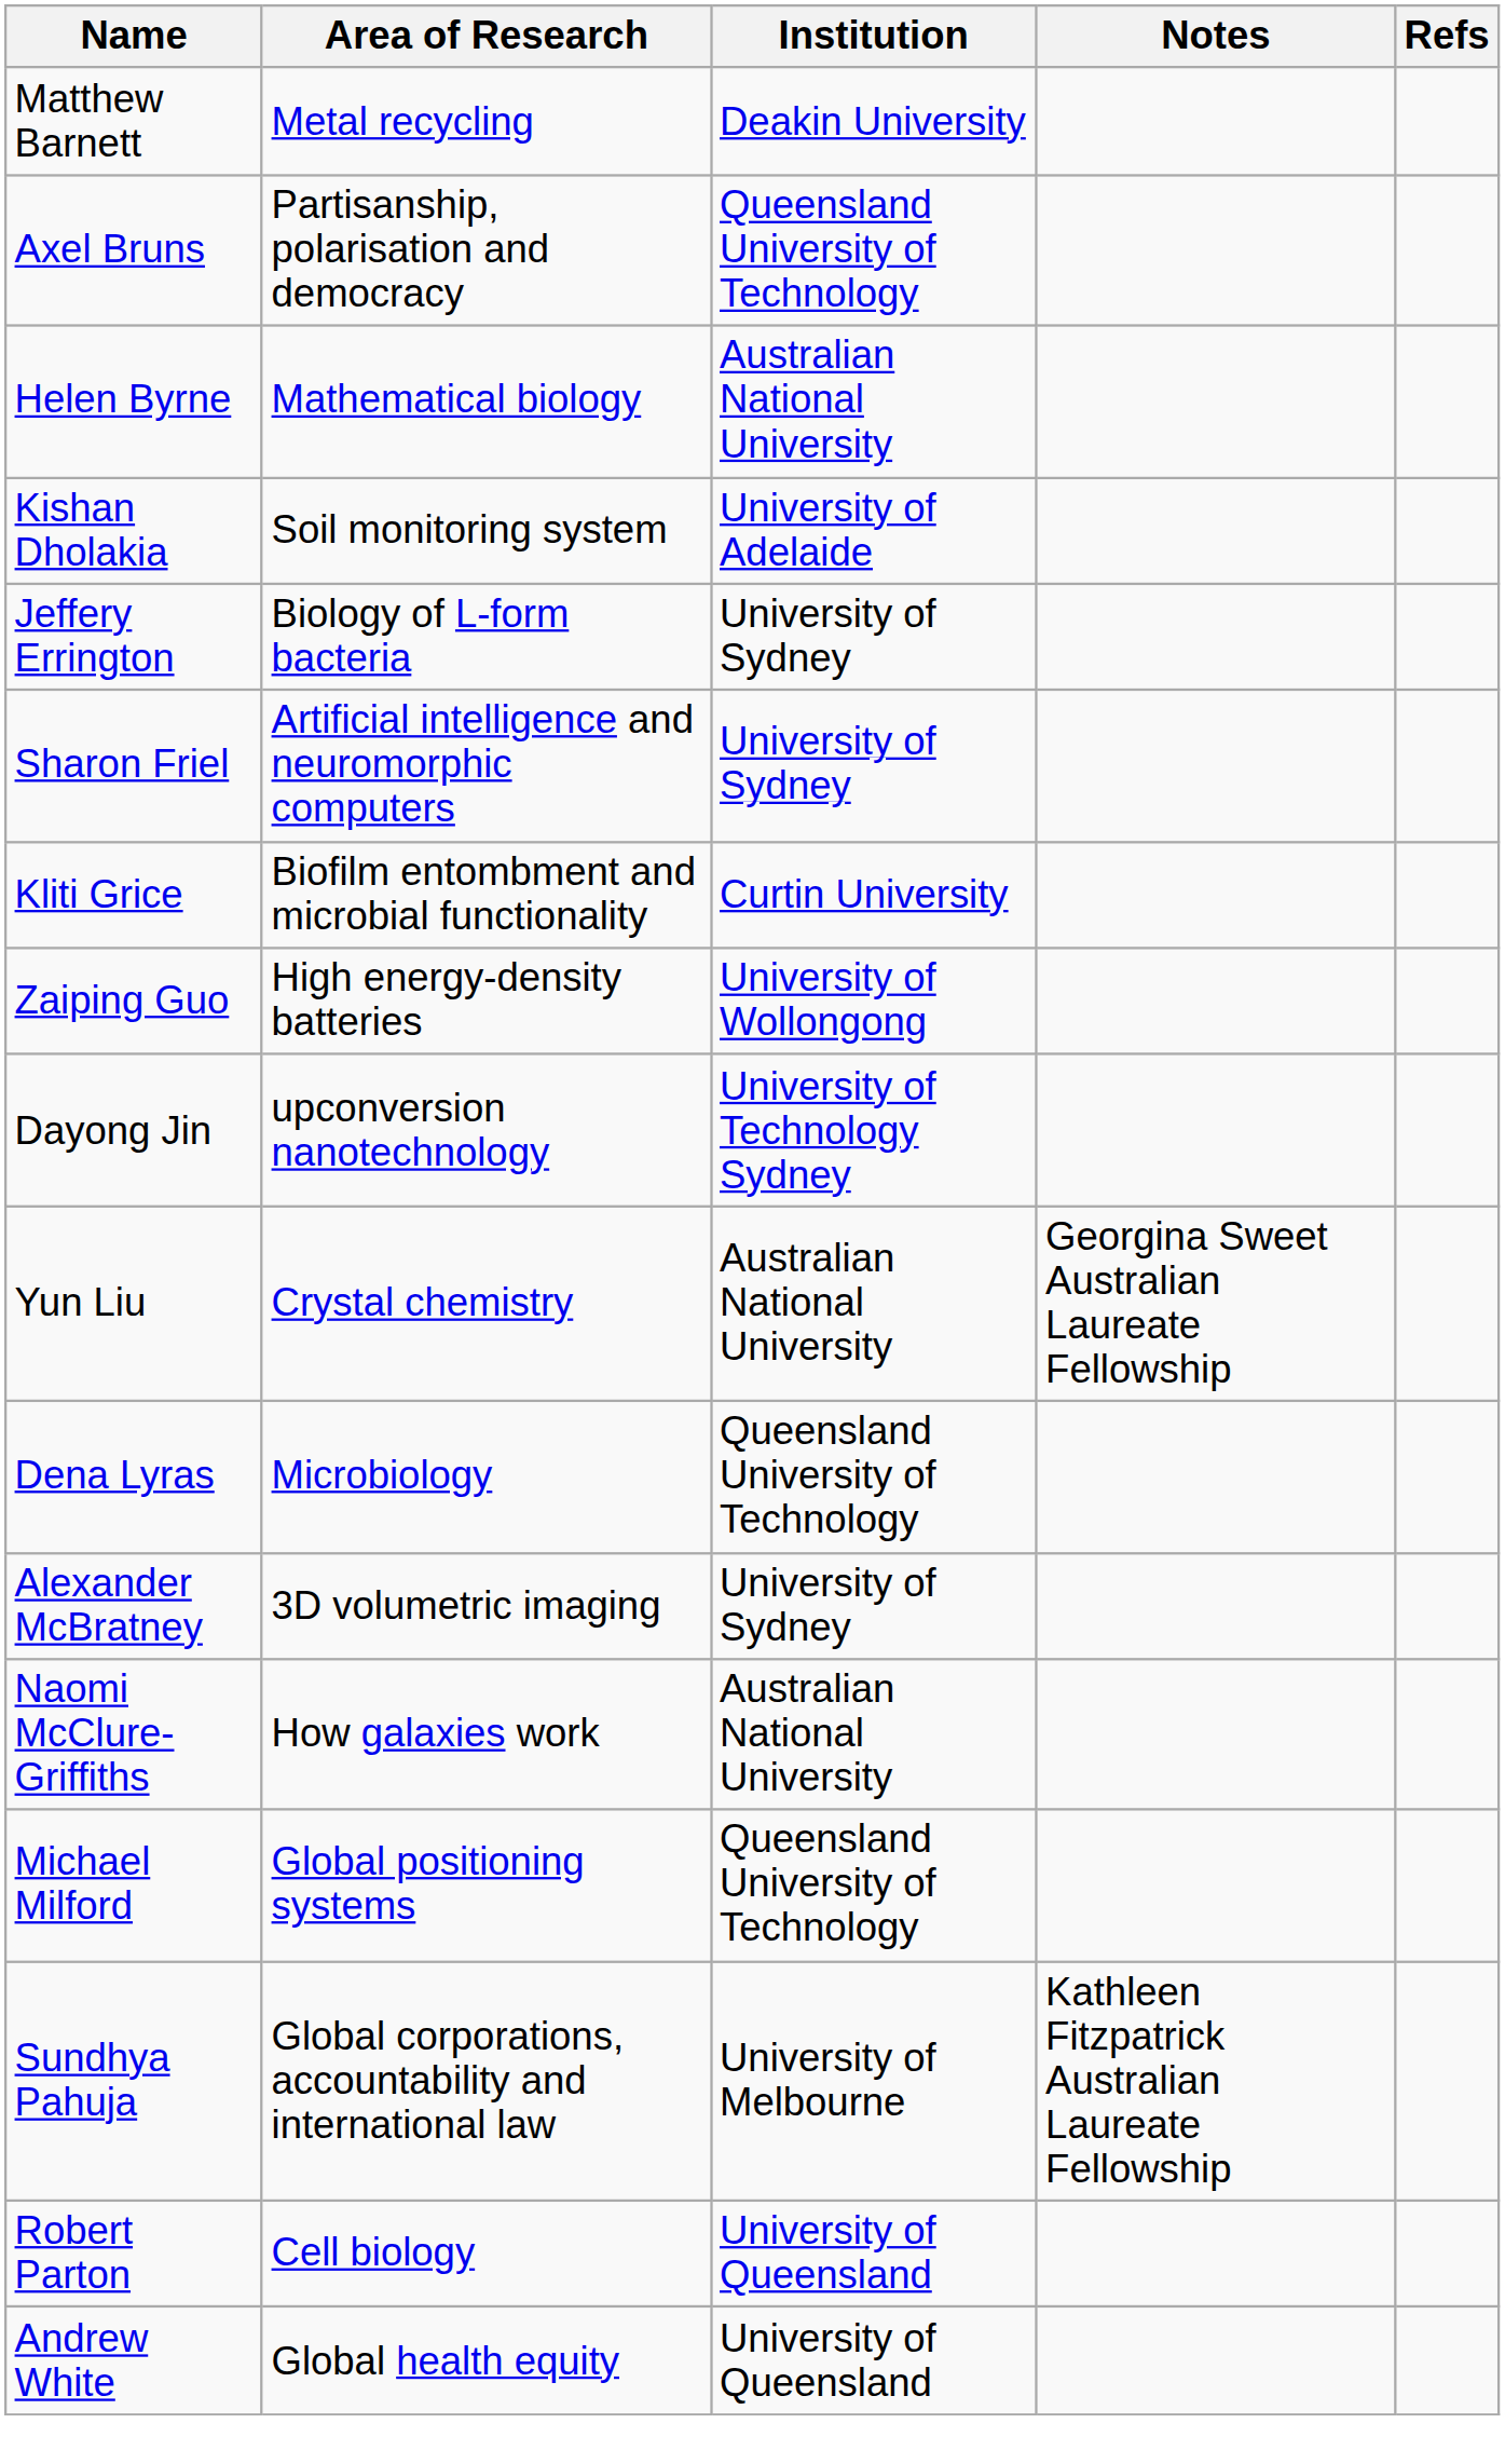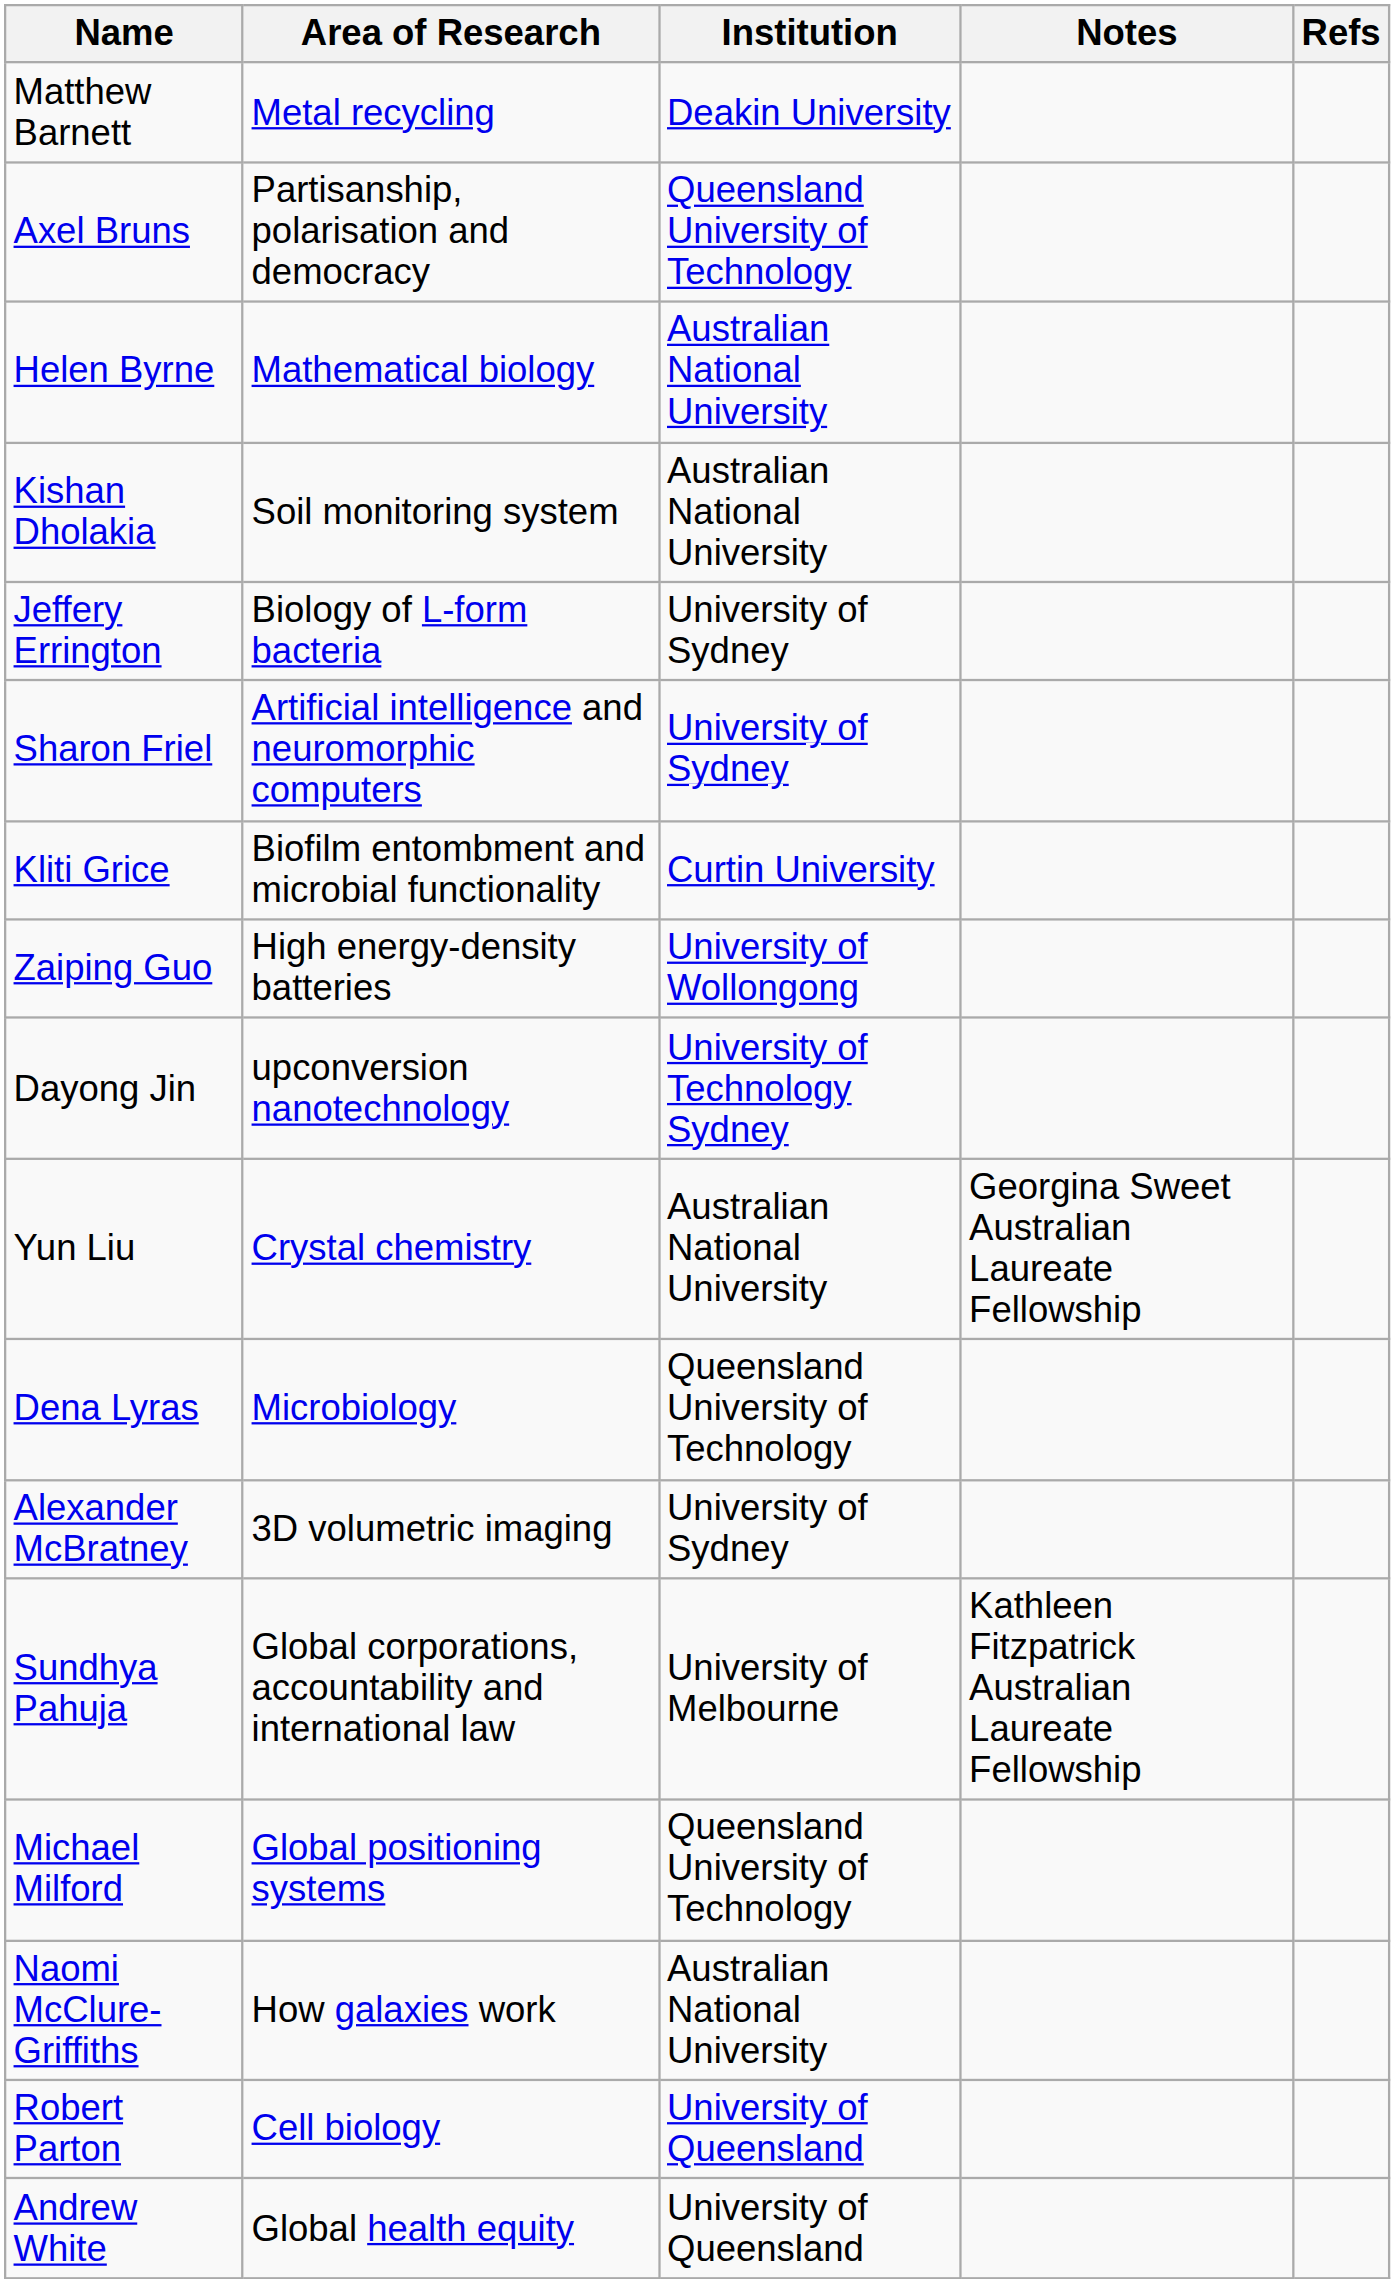Kishan Dholakia | Institution: University of Adelaide -> Australian National University
rows swapped: Naomi McClure-Griffiths <-> Sundhya Pahuja
